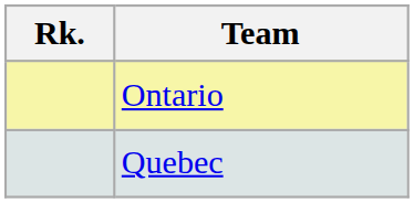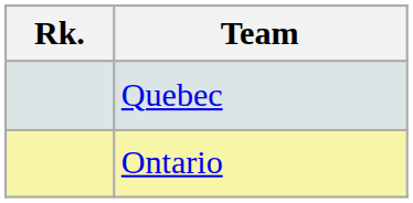rows swapped: Ontario <-> Quebec
